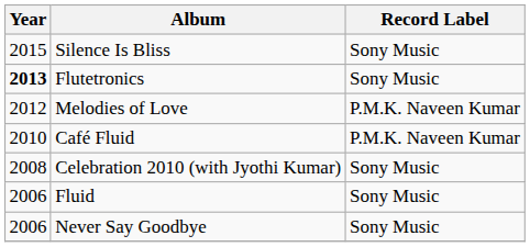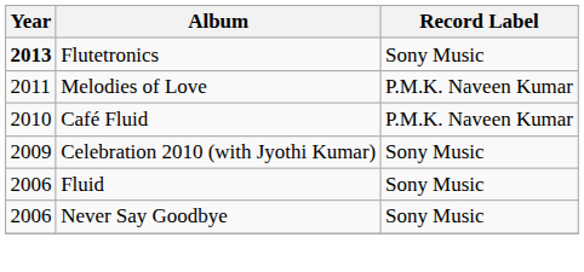- row: 2015 | Silence Is Bliss | Sony Music
Melodies of Love | Year: 2012 -> 2011
Celebration 2010 (with Jyothi Kumar) | Year: 2008 -> 2009
